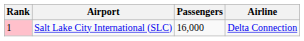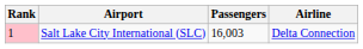Salt Lake City International (SLC) | Passengers: 16,000 -> 16,003
